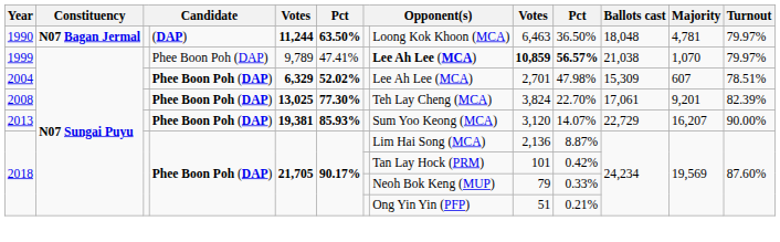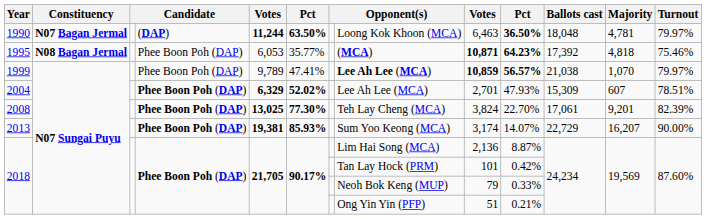1990 | column 10: normal -> bold
+ row: 1995 | N08 Bagan Jermal | Phee Boon Poh (DAP) | 6,053 | 35.77% | (MCA) | 10,871 | 64.23% | 17,392 | 4,818 | 75.46%
2004 | column 10: 47.98% -> 47.93%
2013 | column 9: 3,120 -> 3,174
